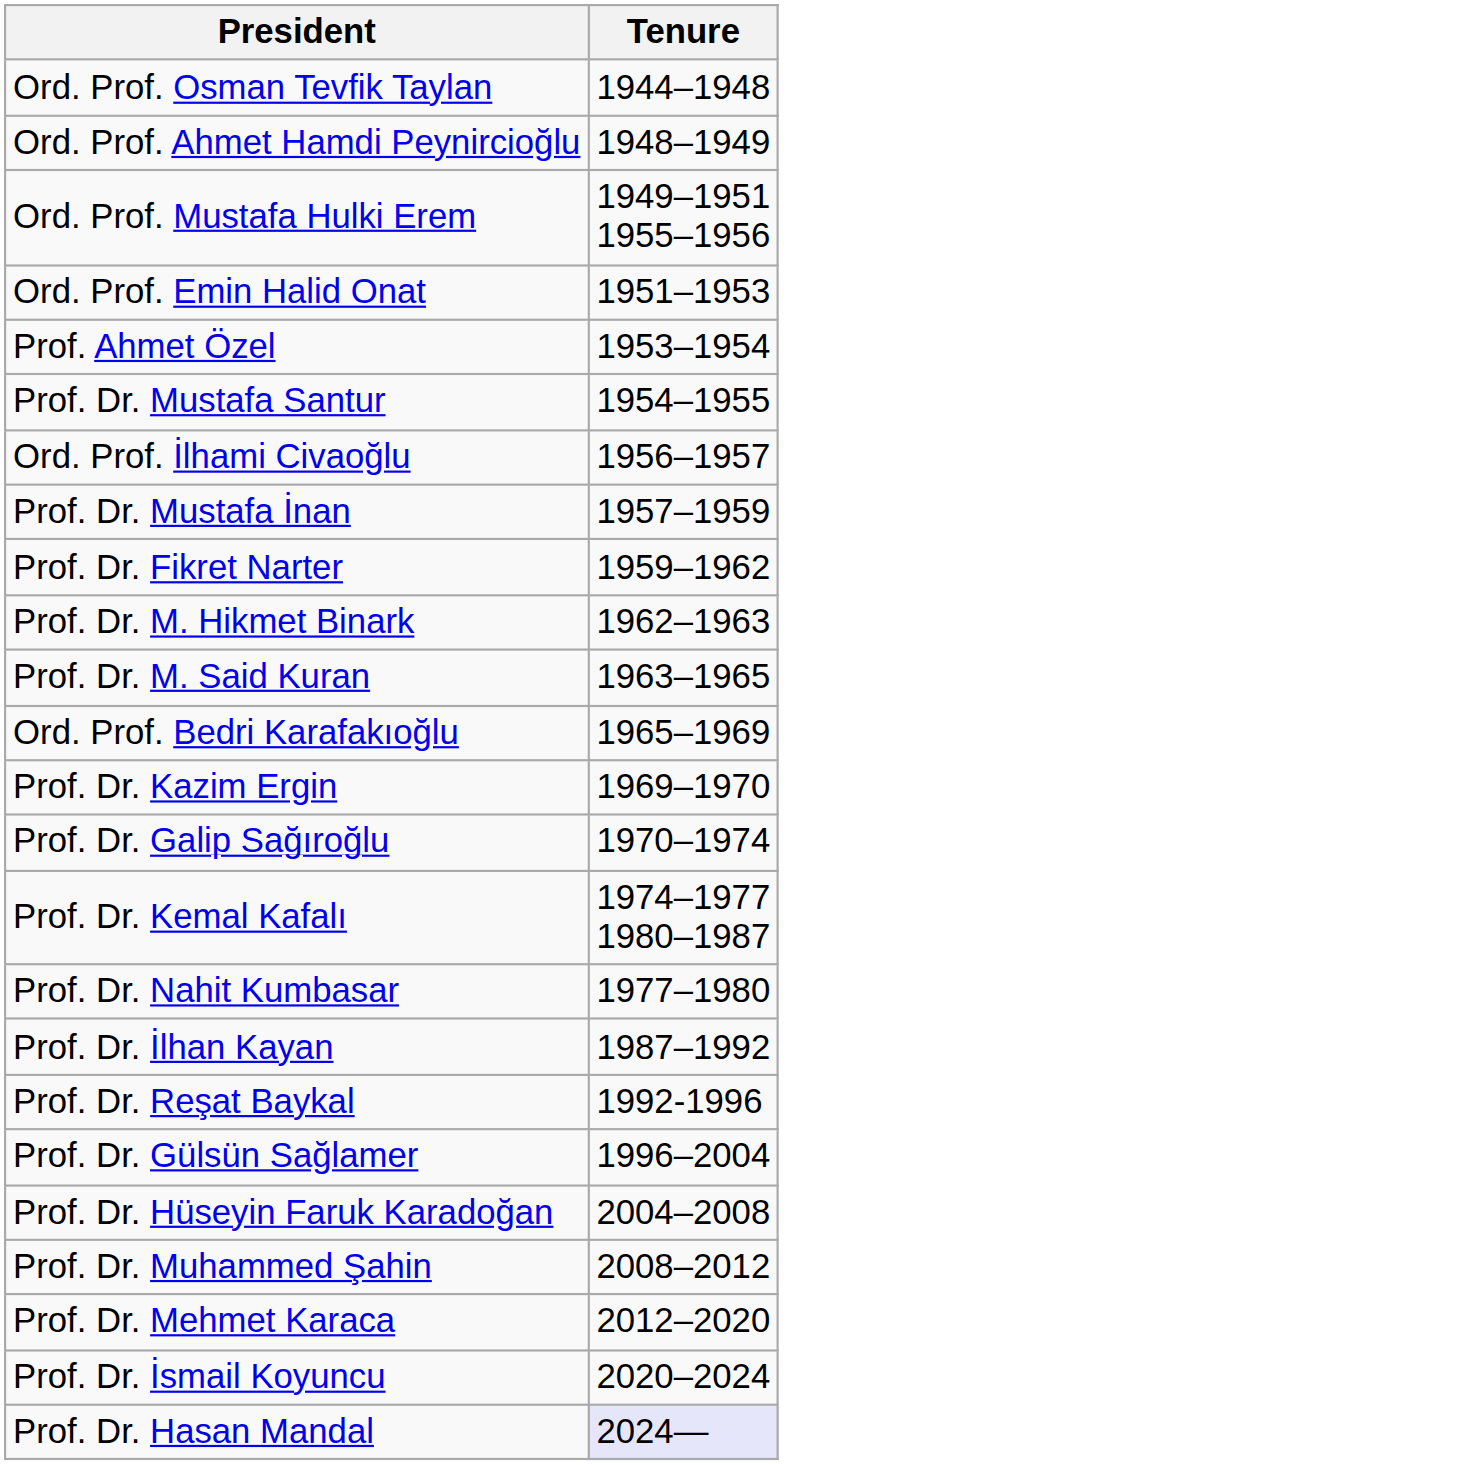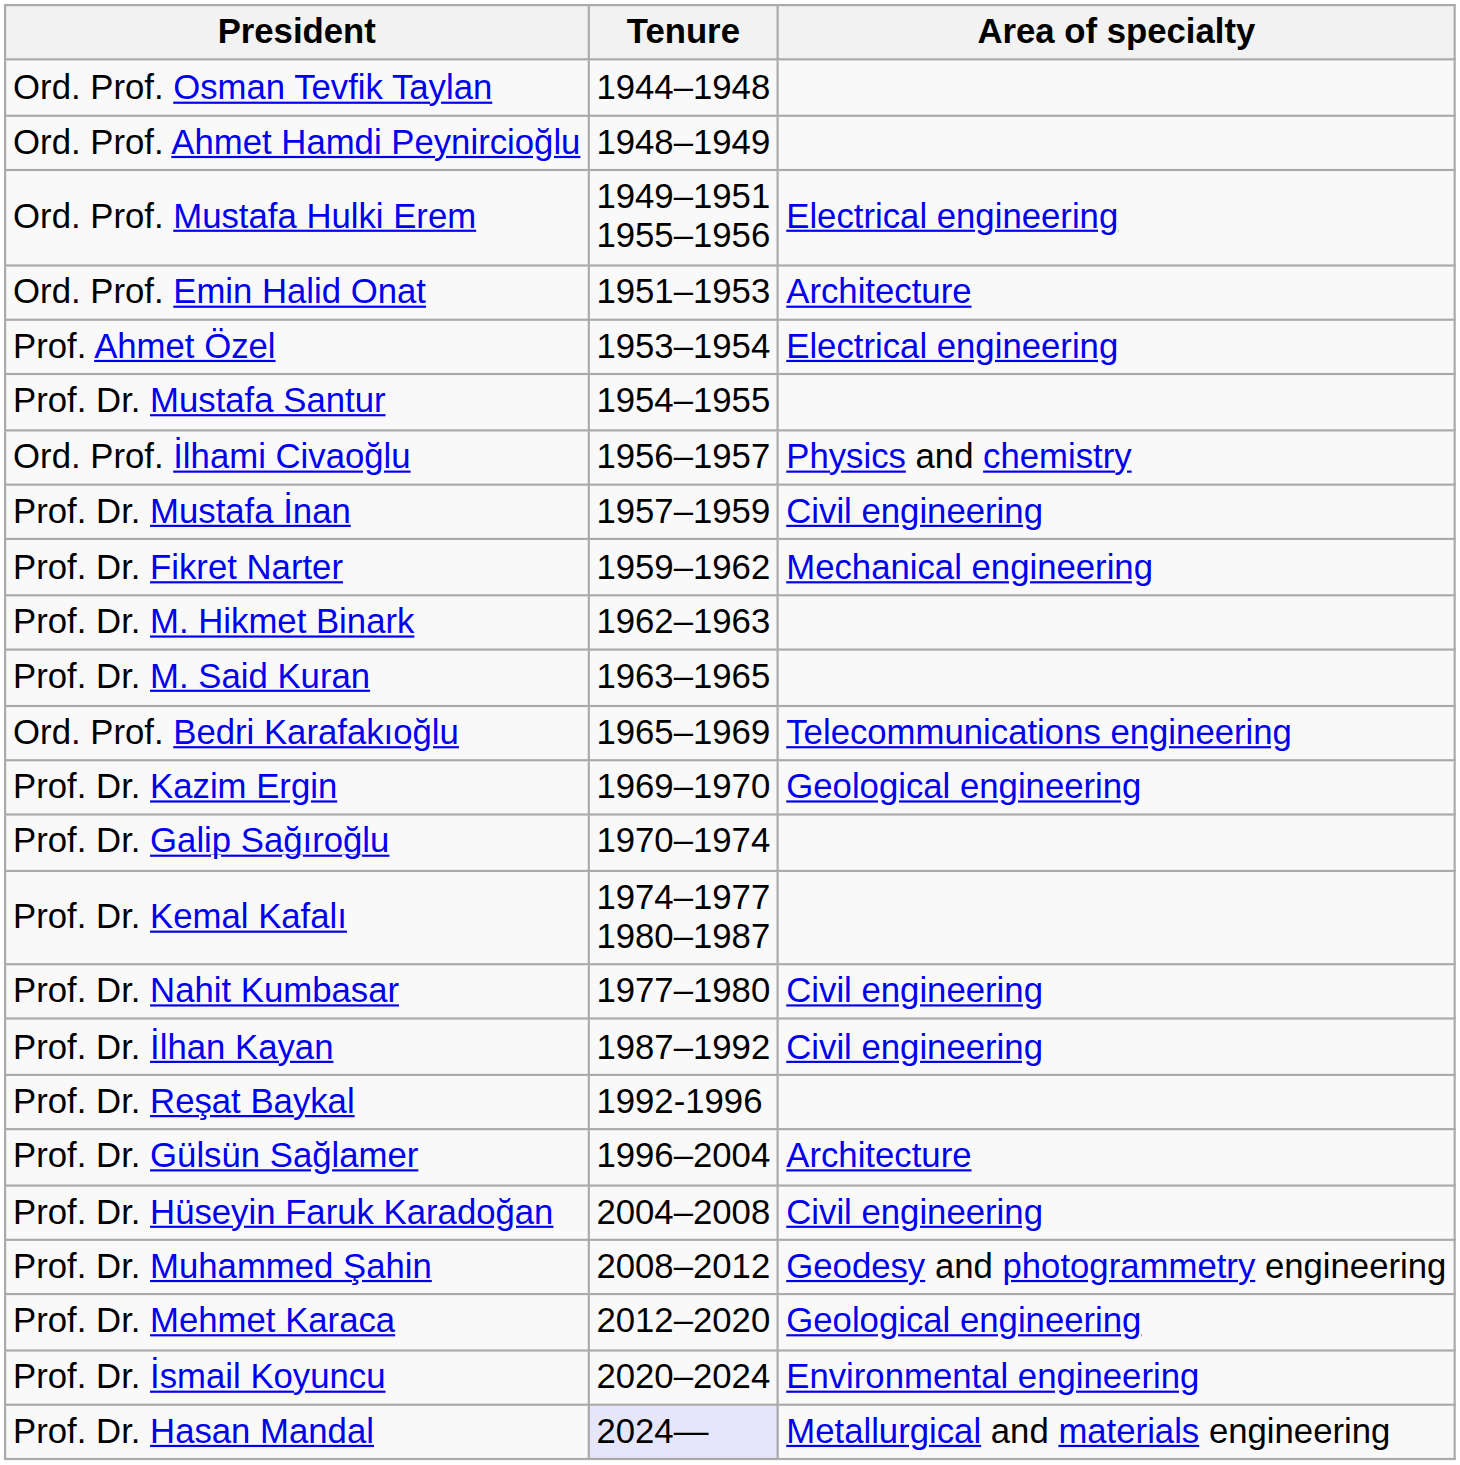+ column: Area of specialty | Electrical engineering | Architecture | Electrical engineering | Physics and chemistry | Civil engineering | Mechanical engineering | Telecommunications engineering | Geological engineering | Civil engineering | Civil engineering | Architecture | Civil engineering | Geodesy and photogrammetry engineering | Geological engineering | Environmental engineering | Metallurgical and materials engineering
